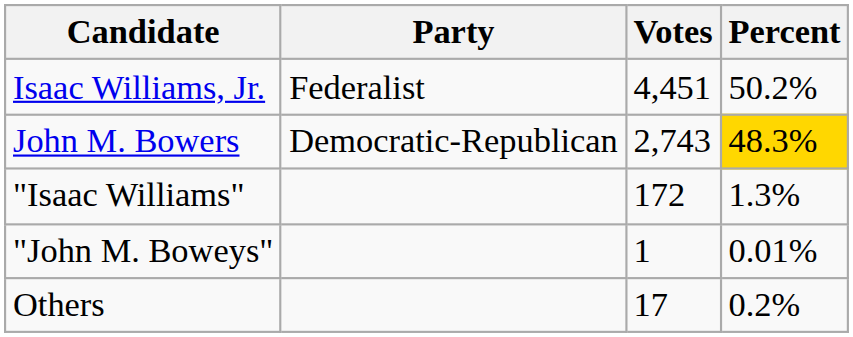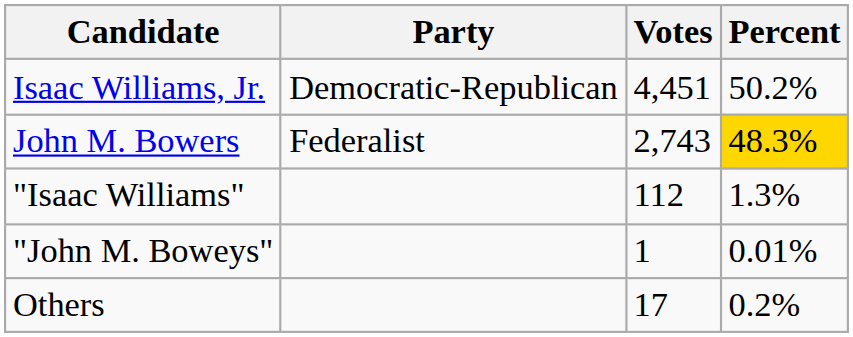Isaac Williams, Jr. | Party: Federalist -> Democratic-Republican
John M. Bowers | Party: Democratic-Republican -> Federalist
"Isaac Williams" | Votes: 172 -> 112
